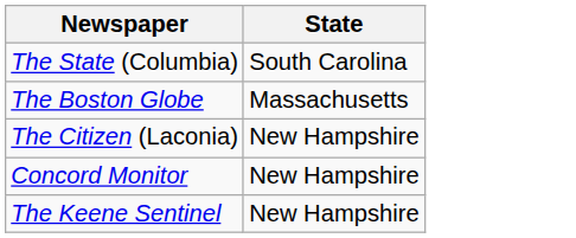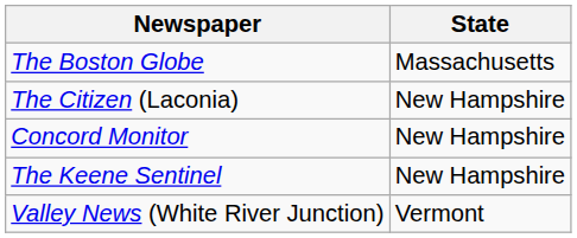- row: The State (Columbia) | South Carolina
+ row: Valley News (White River Junction) | Vermont
